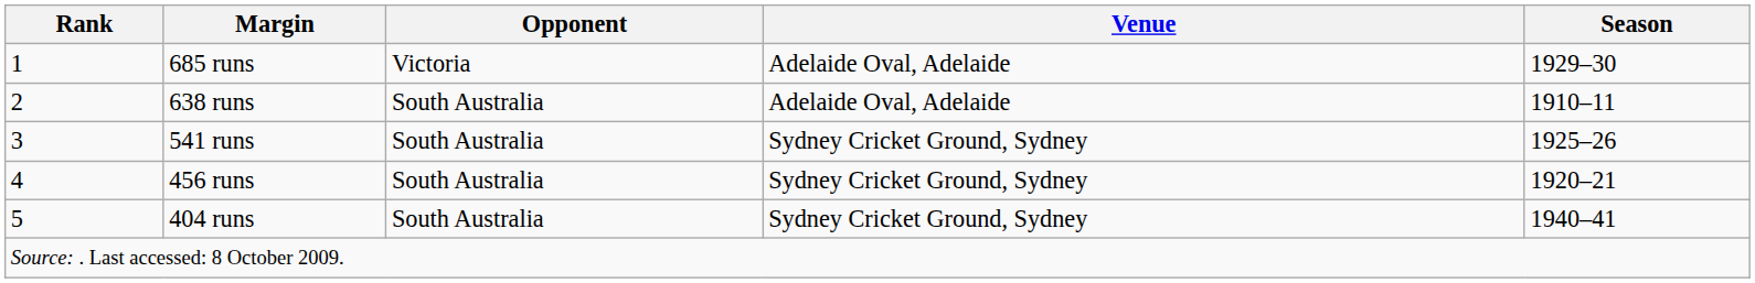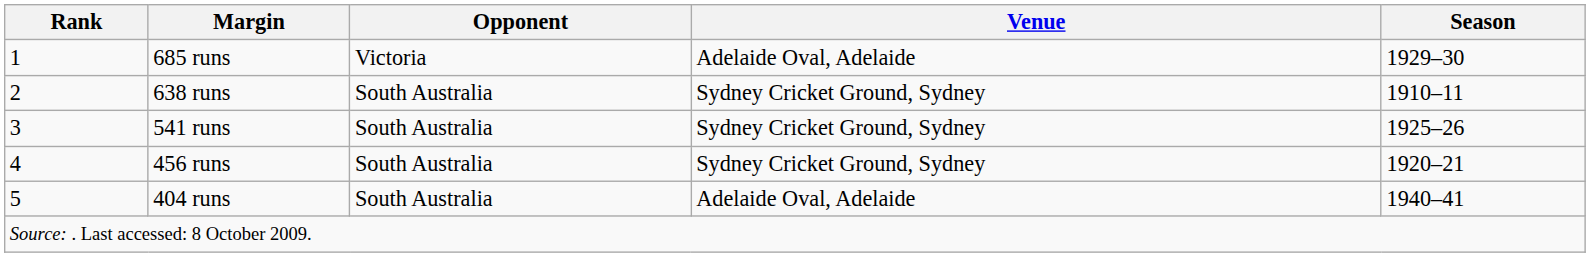638 runs | Venue: Adelaide Oval, Adelaide -> Sydney Cricket Ground, Sydney
404 runs | Venue: Sydney Cricket Ground, Sydney -> Adelaide Oval, Adelaide
